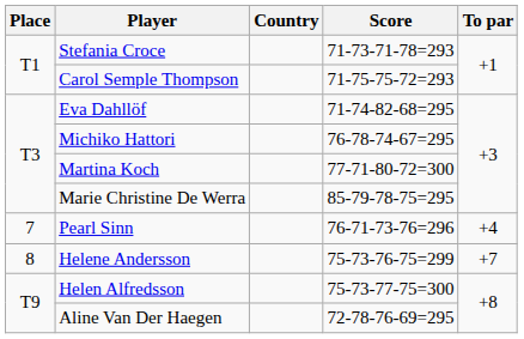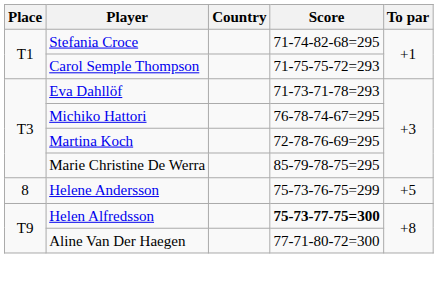Stefania Croce | Score: 71-73-71-78=293 -> 71-74-82-68=295
Eva Dahllöf | Score: 71-74-82-68=295 -> 71-73-71-78=293
Martina Koch | Score: 77-71-80-72=300 -> 72-78-76-69=295
- row: 7 | Pearl Sinn | 76-71-73-76=296 | +4
Helene Andersson | To par: +7 -> +5
Helen Alfredsson | Score: normal -> bold
Aline Van Der Haegen | Score: 72-78-76-69=295 -> 77-71-80-72=300
